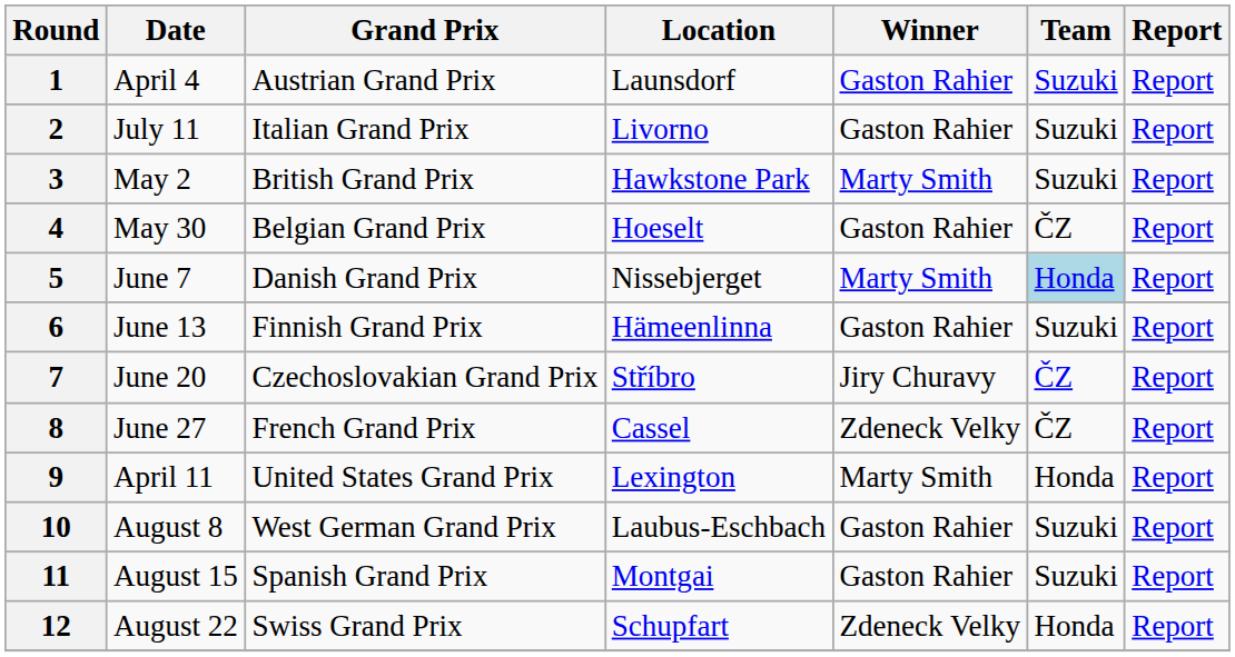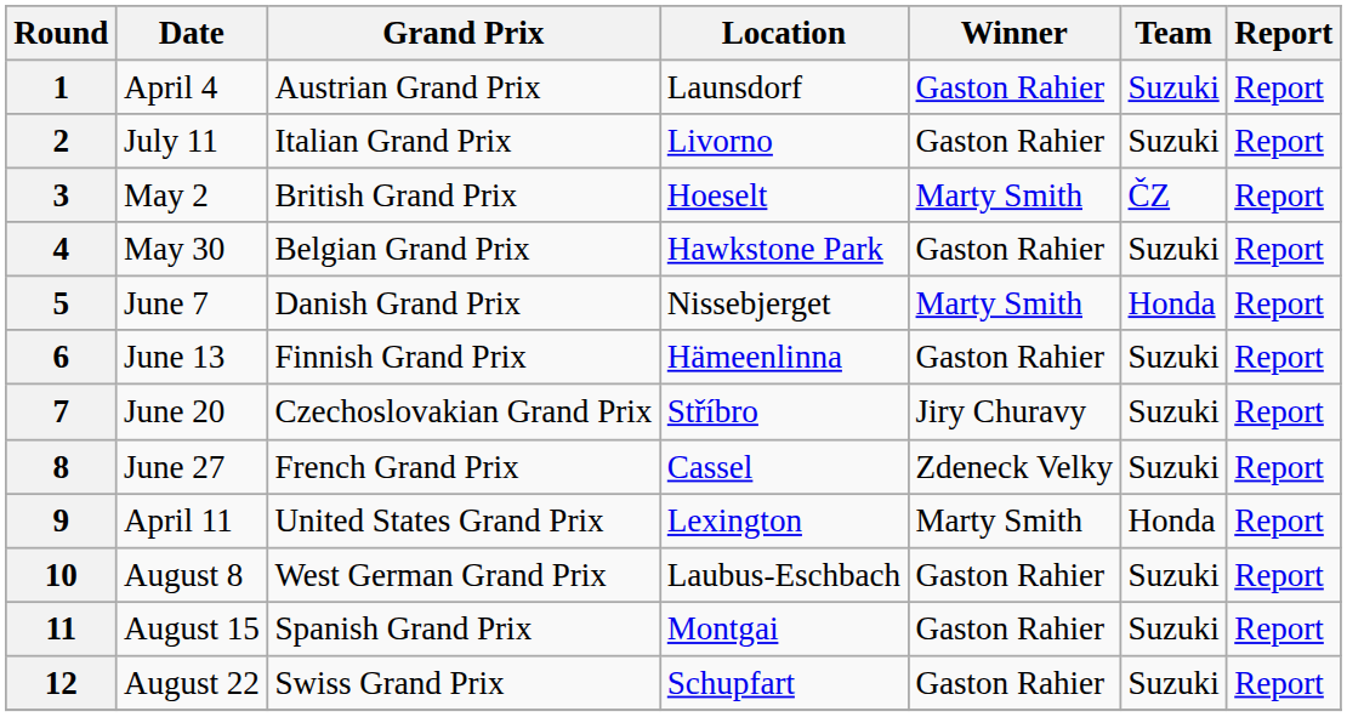3 | Location: Hawkstone Park -> Hoeselt
3 | Team: Suzuki -> ČZ
4 | Location: Hoeselt -> Hawkstone Park
4 | Team: ČZ -> Suzuki
5 | Team: lightblue background -> no background
7 | Team: ČZ -> Suzuki
8 | Team: ČZ -> Suzuki
12 | Winner: Zdeneck Velky -> Gaston Rahier
12 | Team: Honda -> Suzuki
